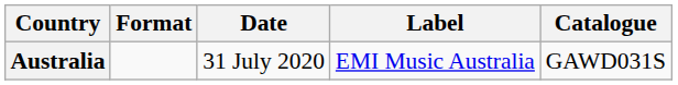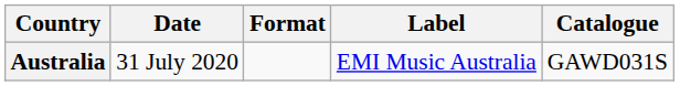columns swapped: Date <-> Format
